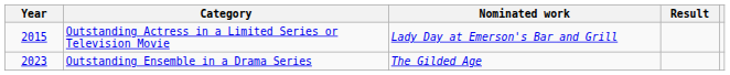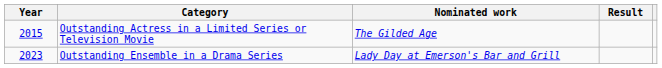Outstanding Actress in a Limited Series or Television Movie | Nominated work: Lady Day at Emerson's Bar and Grill -> The Gilded Age
Outstanding Ensemble in a Drama Series | Nominated work: The Gilded Age -> Lady Day at Emerson's Bar and Grill
